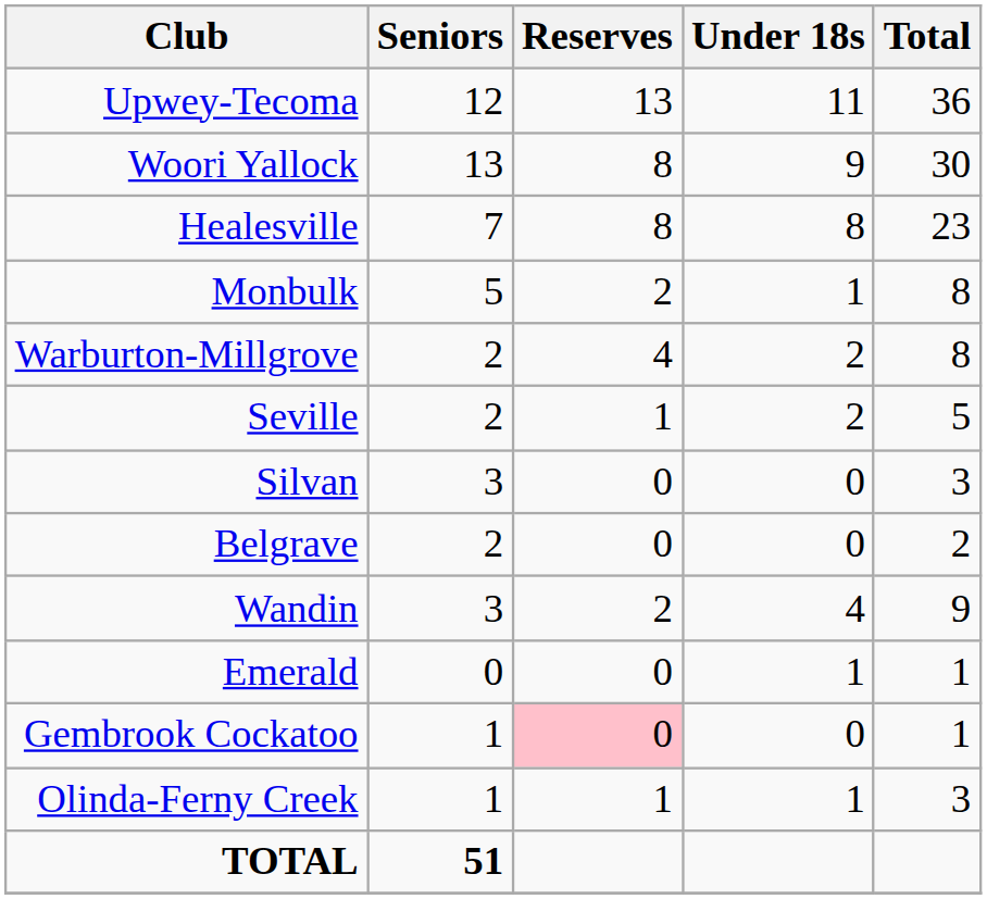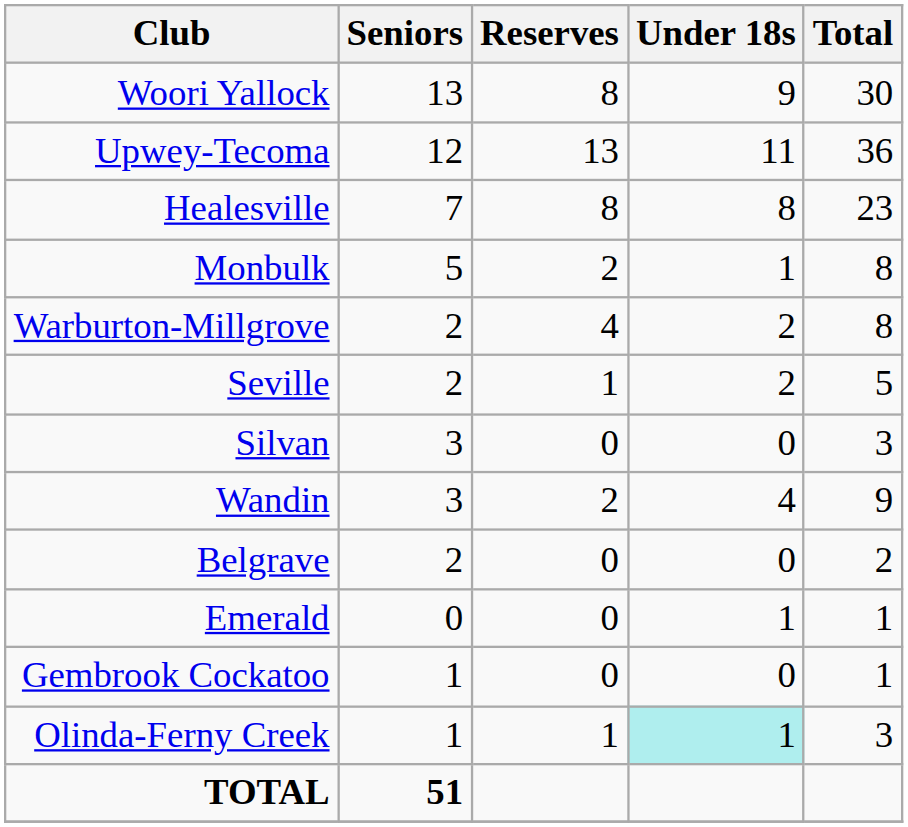rows swapped: Woori Yallock <-> Upwey-Tecoma
rows swapped: Wandin <-> Belgrave
Gembrook Cockatoo | Reserves: pink background -> no background
Olinda-Ferny Creek | Under 18s: no background -> paleturquoise background
